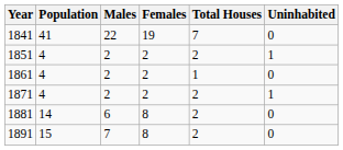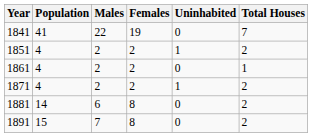columns swapped: Total Houses <-> Uninhabited
